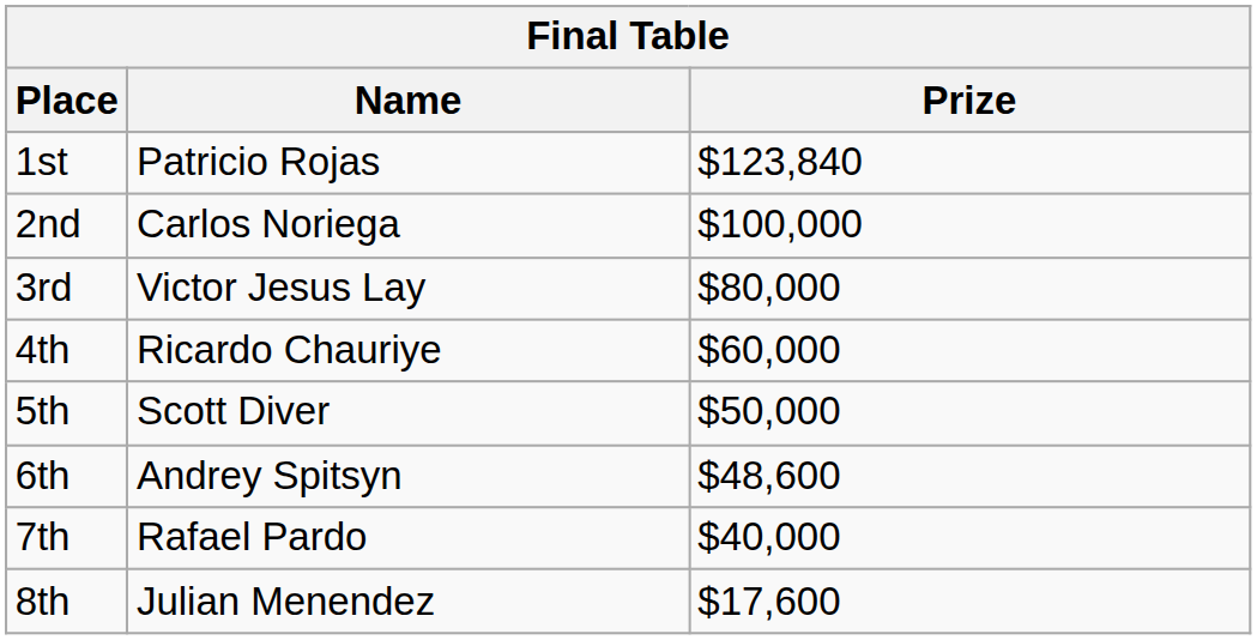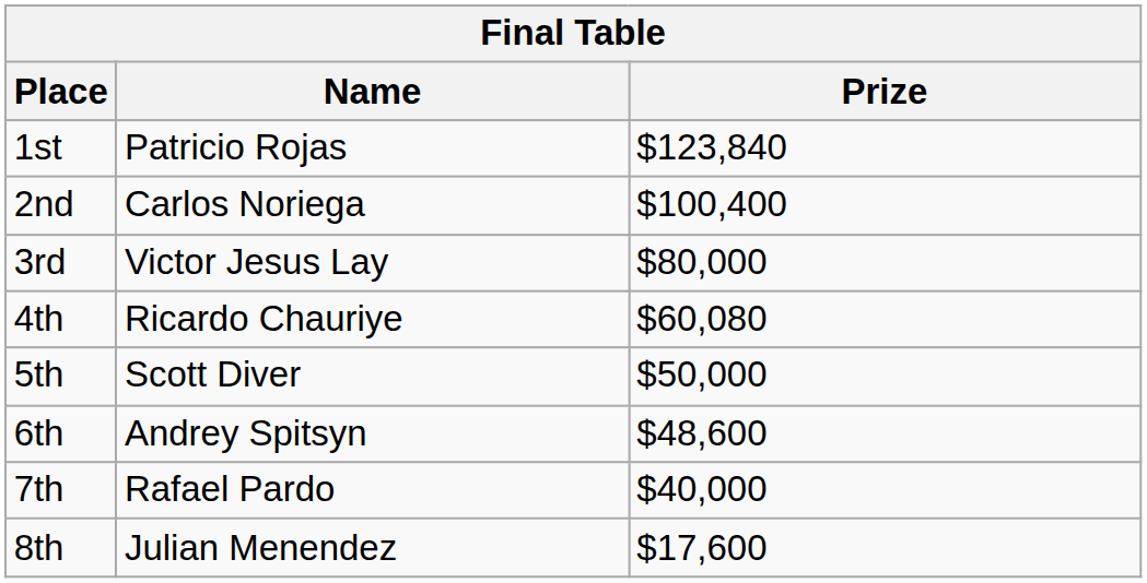2nd | Prize: $100,000 -> $100,400
4th | Prize: $60,000 -> $60,080
